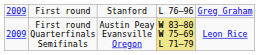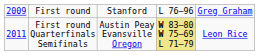First round Quarterfinals Semifinals | column 1: 2009 -> 2011
